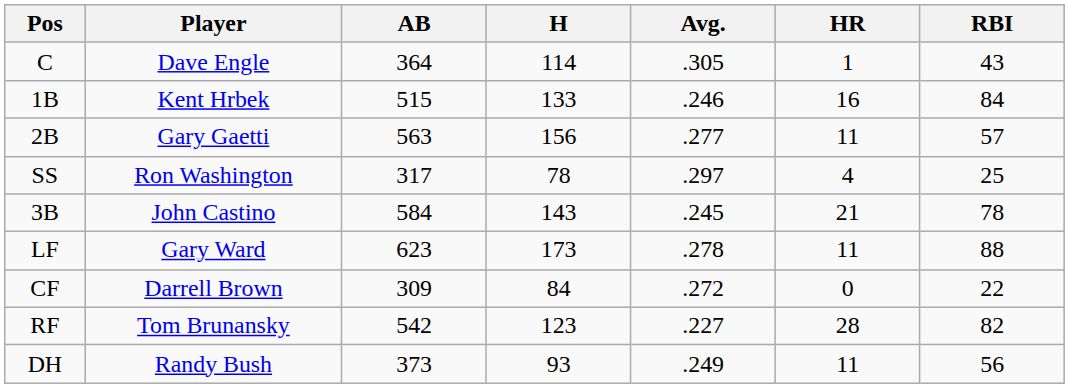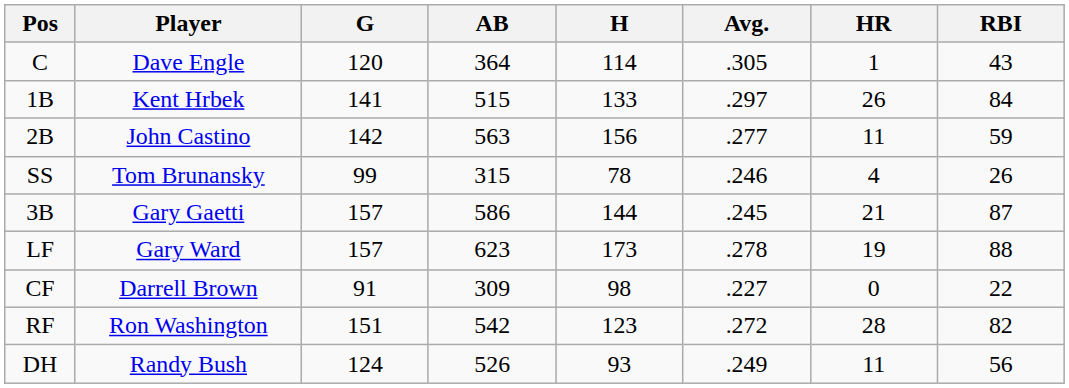+ column: G | 120 | 141 | 142 | 99 | 157 | 157 | 91 | 151 | 124
1B | Avg.: .246 -> .297
1B | HR: 16 -> 26
2B | Player: Gary Gaetti -> John Castino
2B | RBI: 57 -> 59
SS | Player: Ron Washington -> Tom Brunansky
SS | AB: 317 -> 315
SS | Avg.: .297 -> .246
SS | RBI: 25 -> 26
3B | Player: John Castino -> Gary Gaetti
3B | AB: 584 -> 586
3B | H: 143 -> 144
3B | RBI: 78 -> 87
LF | HR: 11 -> 19
CF | H: 84 -> 98
CF | Avg.: .272 -> .227
RF | Player: Tom Brunansky -> Ron Washington
RF | Avg.: .227 -> .272
DH | AB: 373 -> 526
